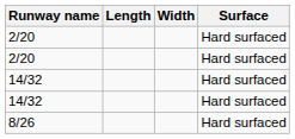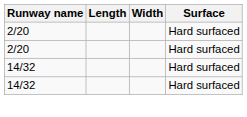- row: 8/26 | Hard surfaced
